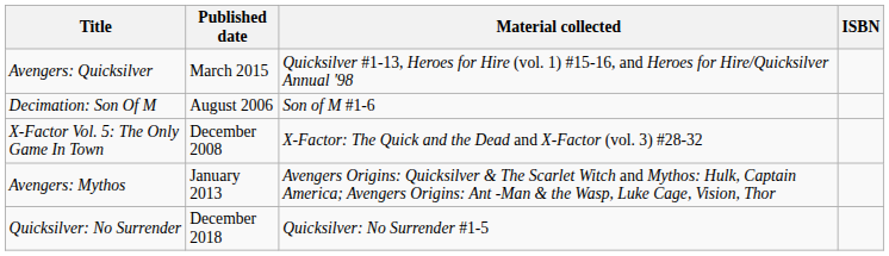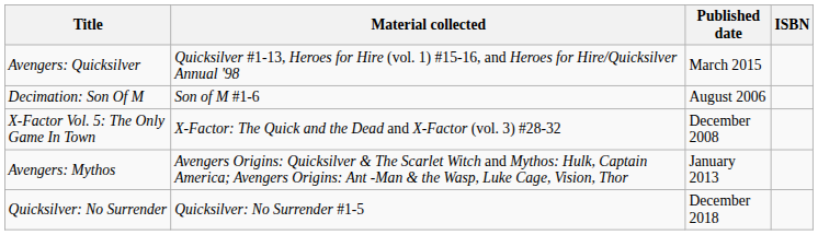columns swapped: Material collected <-> Published date
